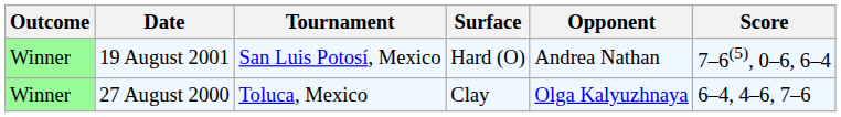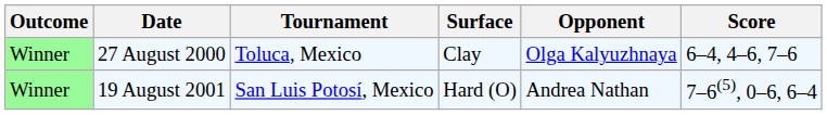rows swapped: 27 August 2000 <-> 19 August 2001
